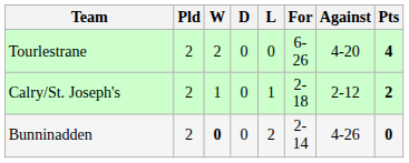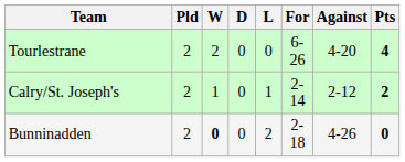Calry/St. Joseph's | For: 2-18 -> 2-14
Bunninadden | For: 2-14 -> 2-18
